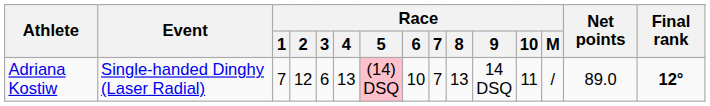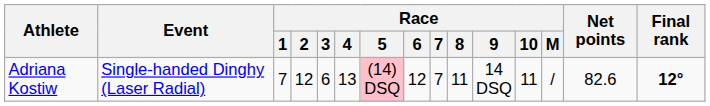Adriana Kostiw | Race / 6: 10 -> 12
Adriana Kostiw | Race / 8: 13 -> 11
Adriana Kostiw | Net points: 89.0 -> 82.6
